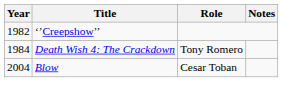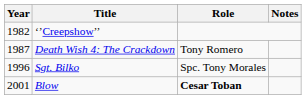Death Wish 4: The Crackdown | Year: 1984 -> 1987
+ row: 1996 | Sgt. Bilko | Spc. Tony Morales
Blow | Year: 2004 -> 2001
Blow | Role: normal -> bold
